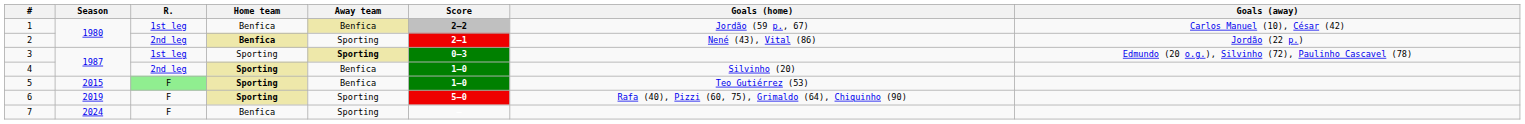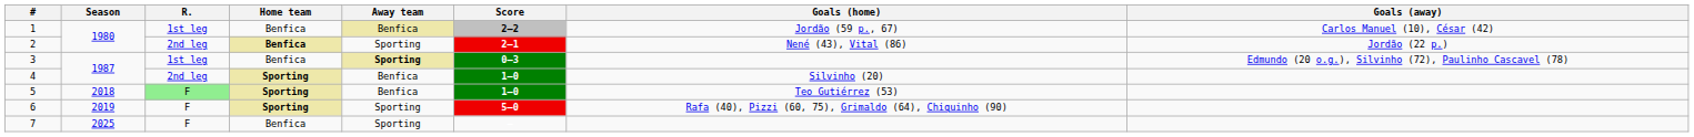3 | Home team: Sporting -> Benfica
5 | Season: 2015 -> 2018
7 | Season: 2024 -> 2025
